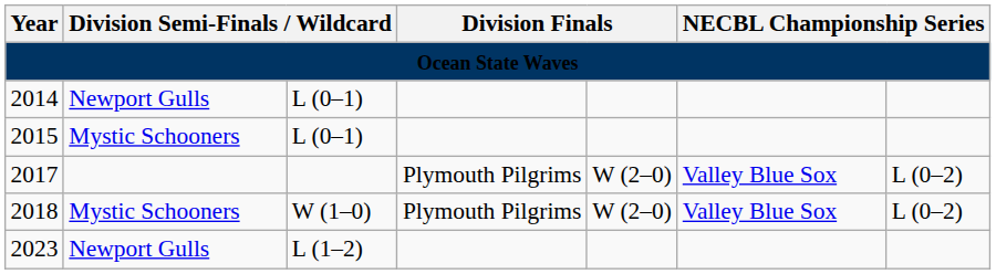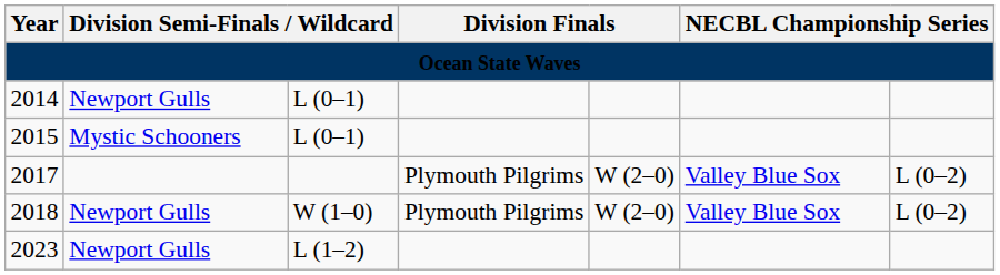2018 | column 2: Mystic Schooners -> Newport Gulls
